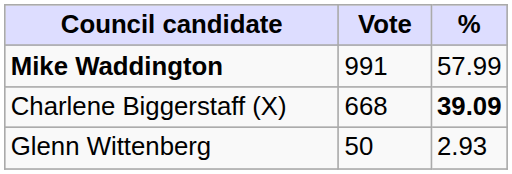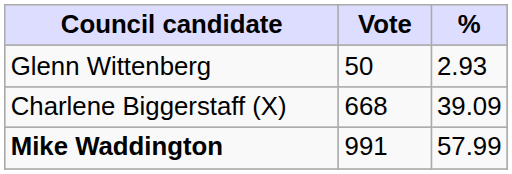rows swapped: Mike Waddington <-> Glenn Wittenberg
Charlene Biggerstaff (X) | %: bold -> normal
